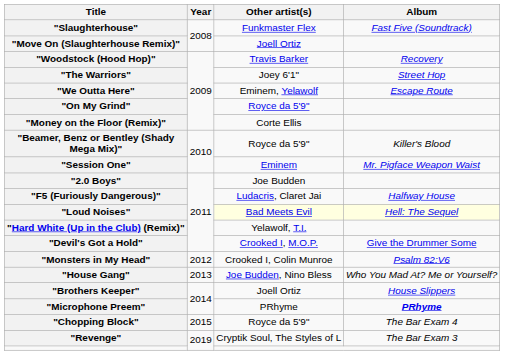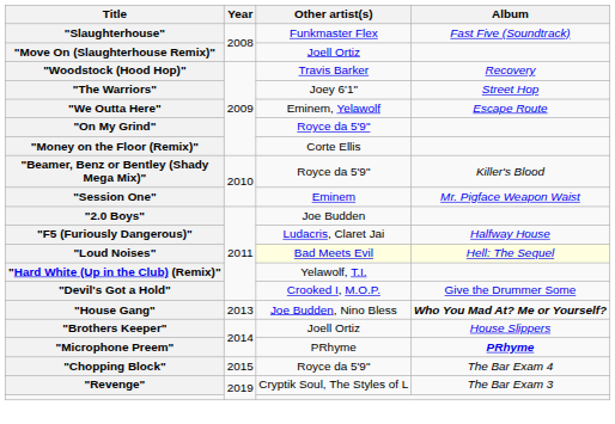- row: "Monsters in My Head" | 2012 | Crooked I, Colin Munroe | Psalm 82:V6
"House Gang" | Album: normal -> bold
